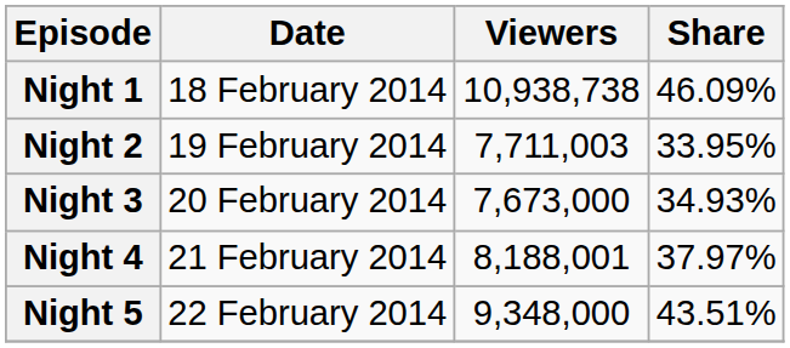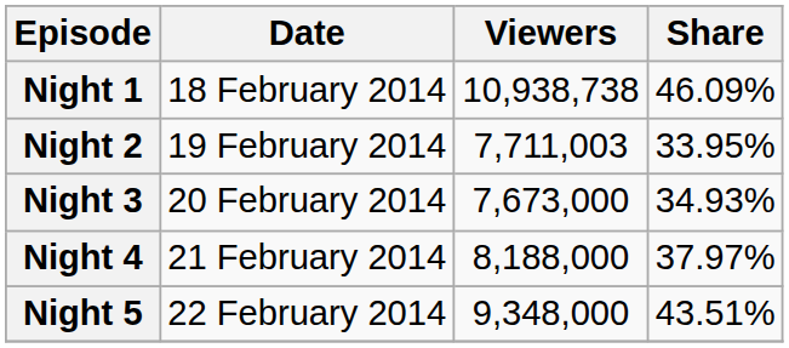Night 4 | Viewers: 8,188,001 -> 8,188,000
